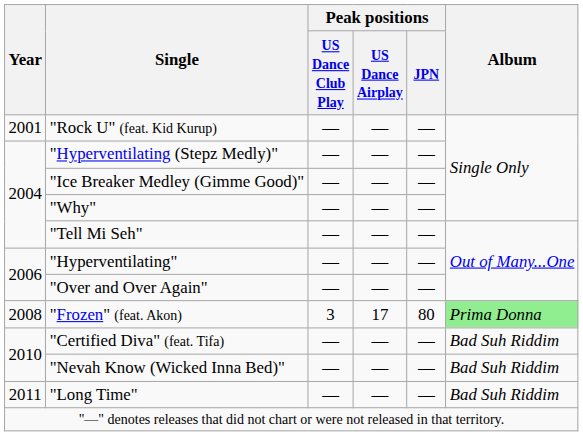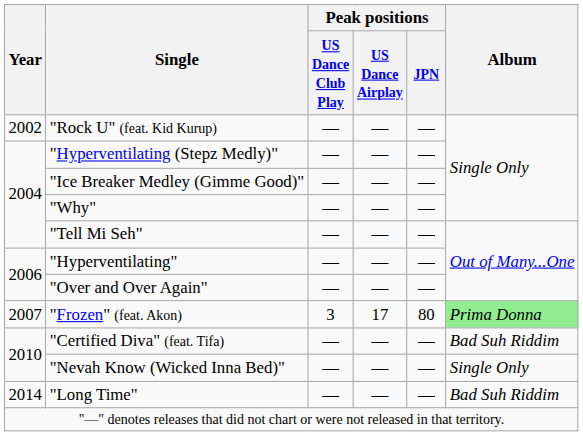"Rock U" (feat. Kid Kurup) | Year: 2001 -> 2002
"Frozen" (feat. Akon) | Year: 2008 -> 2007
"Nevah Know (Wicked Inna Bed)" | Album: Bad Suh Riddim -> Single Only
"Long Time" | Year: 2011 -> 2014
